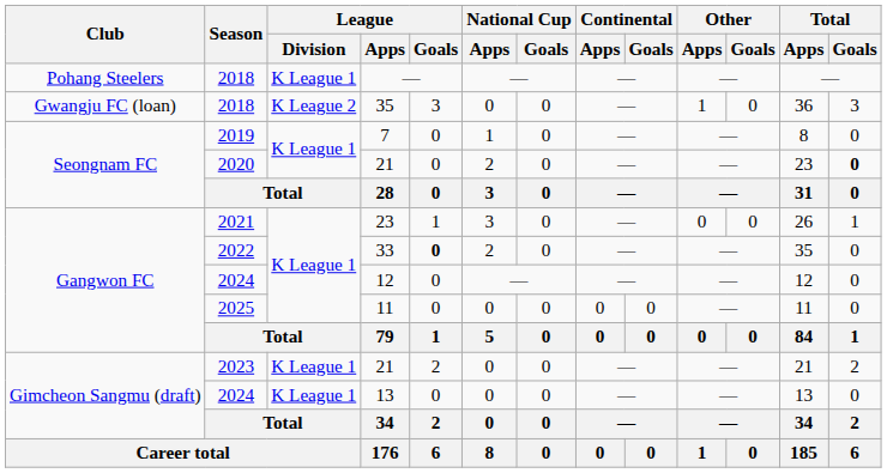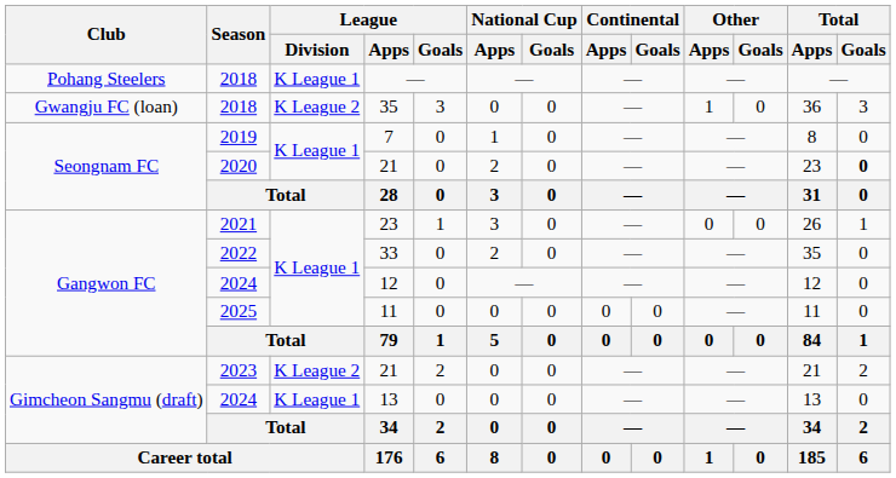33 | League / Goals: bold -> normal
2023 / 21 | League / Division: K League 1 -> K League 2
